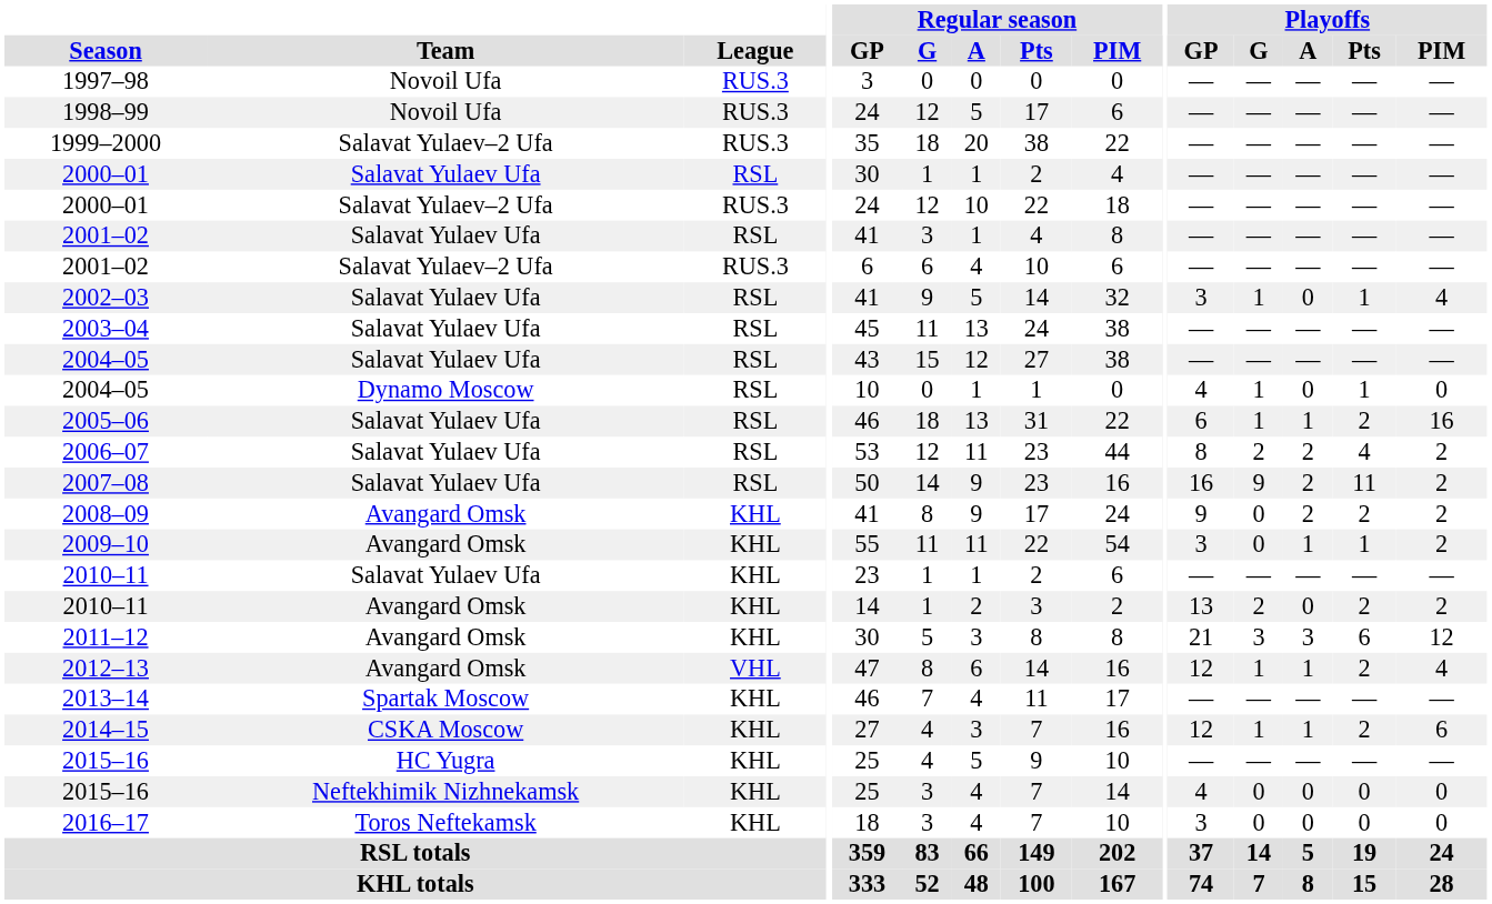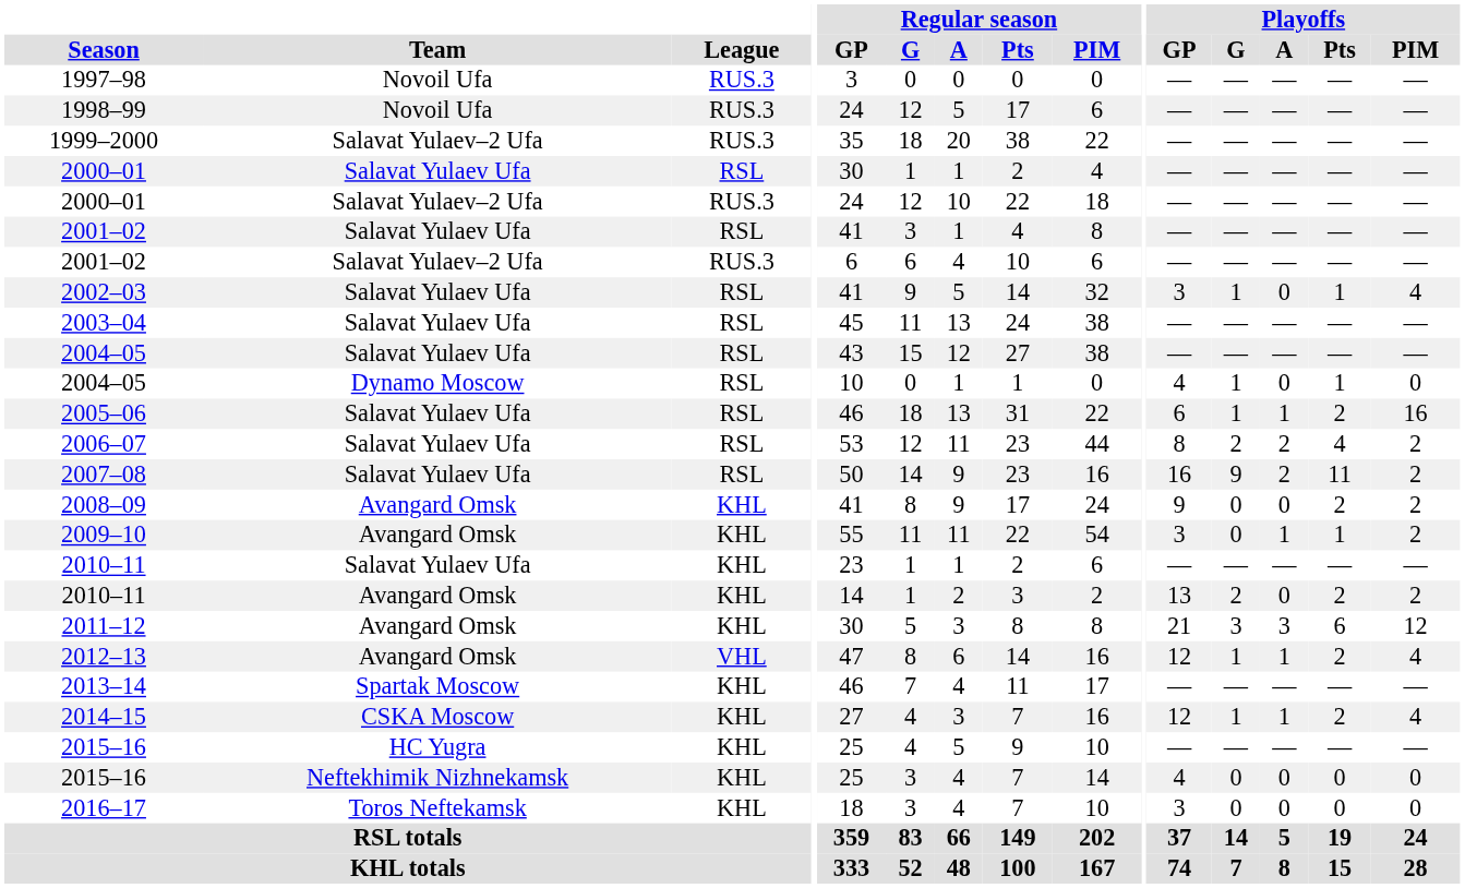2008–09 | Playoffs / A: 2 -> 0
2014–15 | Playoffs / PIM: 6 -> 4
